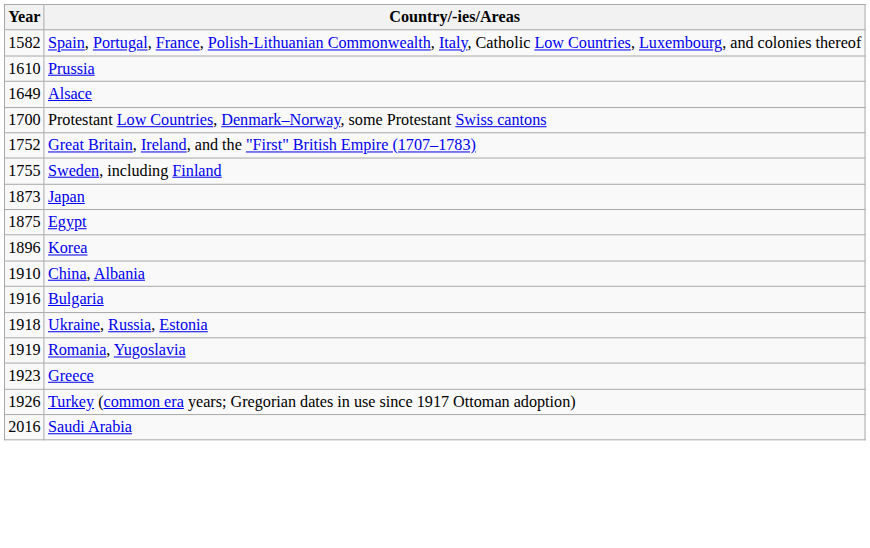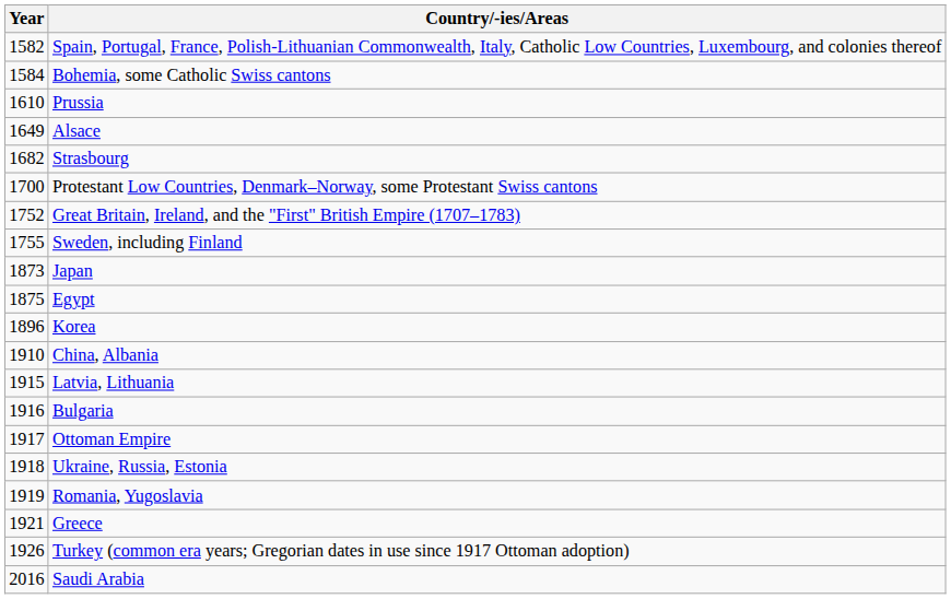+ row: 1584 | Bohemia, some Catholic Swiss cantons
+ row: 1682 | Strasbourg
+ row: 1915 | Latvia, Lithuania
+ row: 1917 | Ottoman Empire
Greece | Year: 1923 -> 1921
